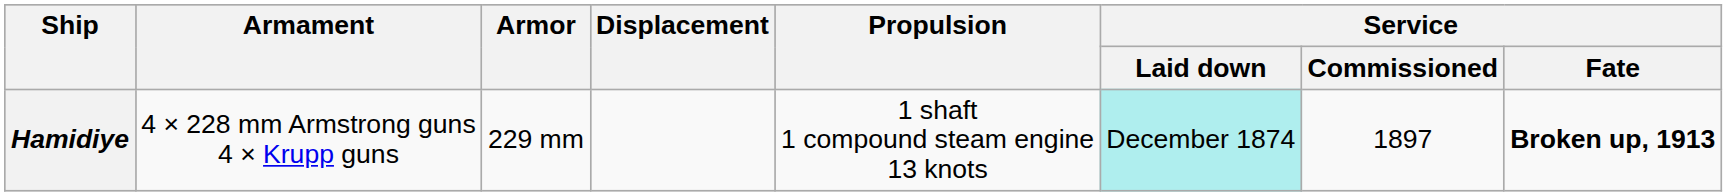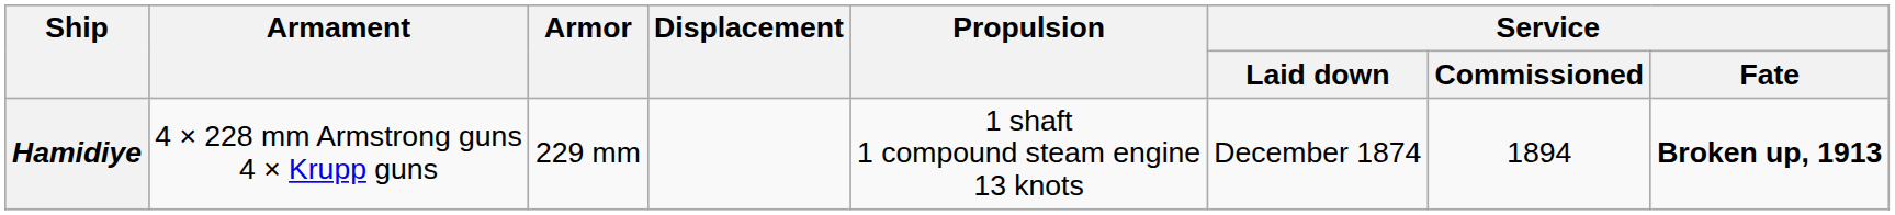Hamidiye | Service / Laid down: paleturquoise background -> no background
Hamidiye | Service / Commissioned: 1897 -> 1894
